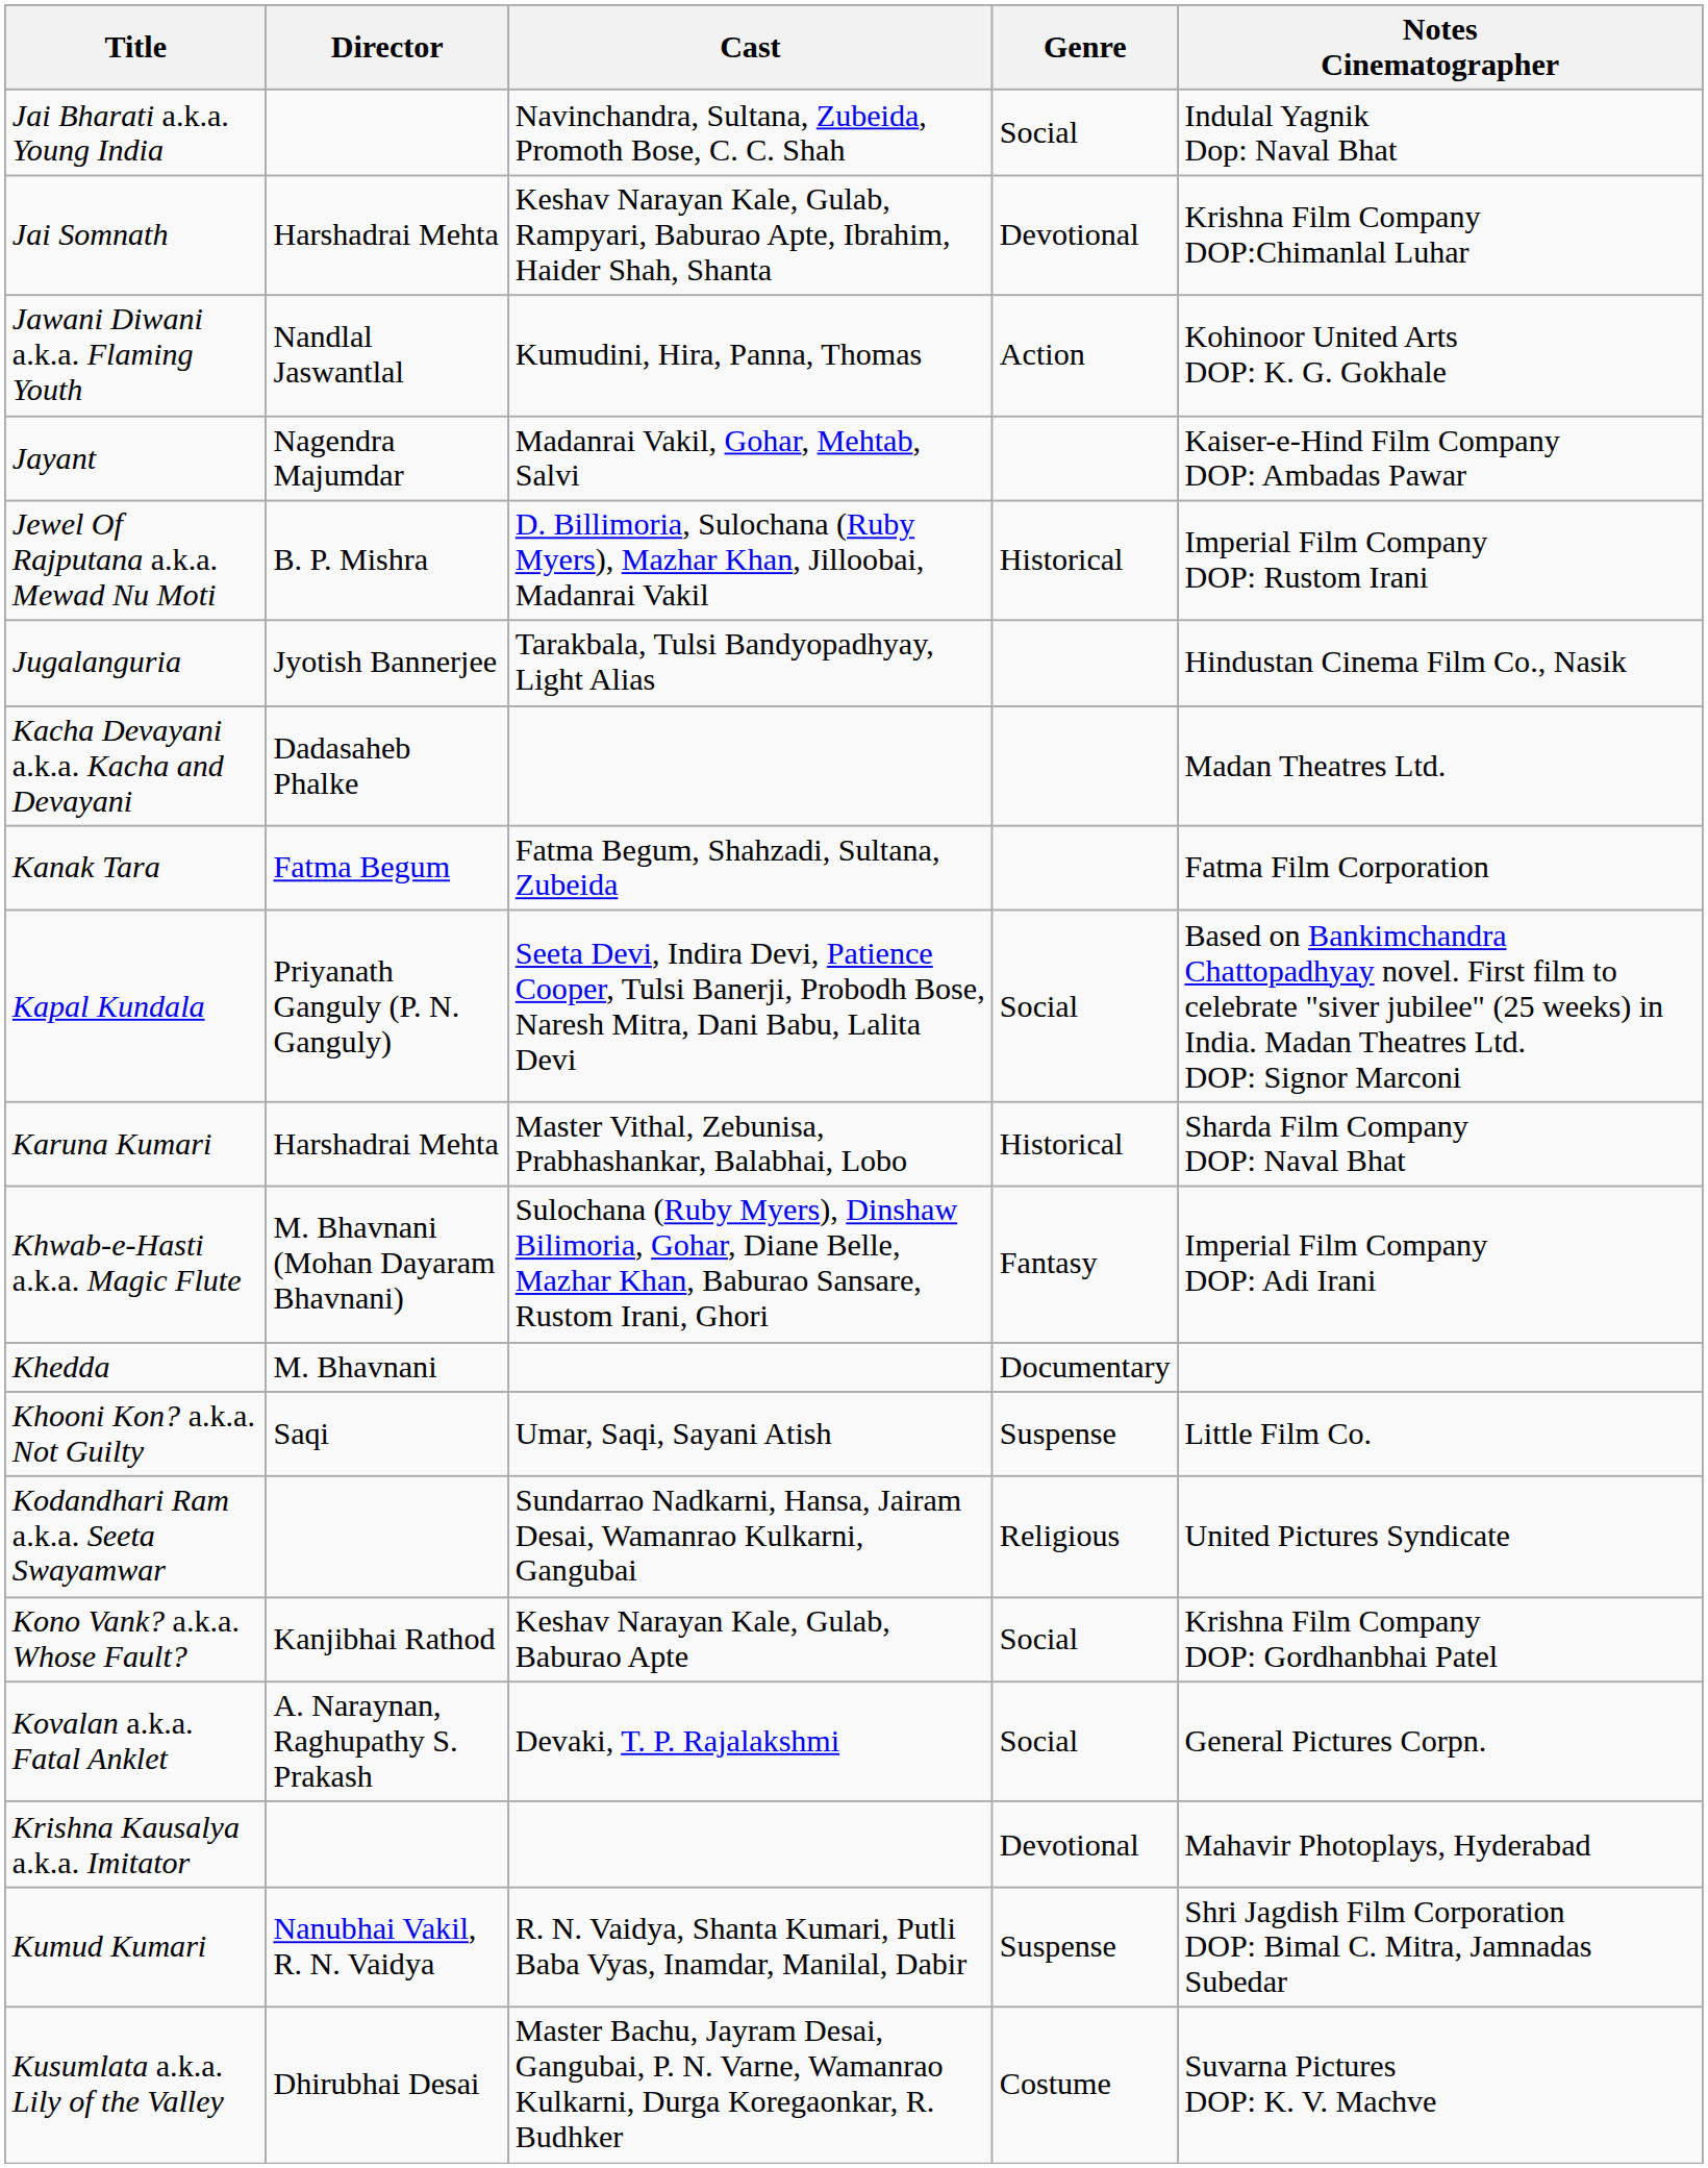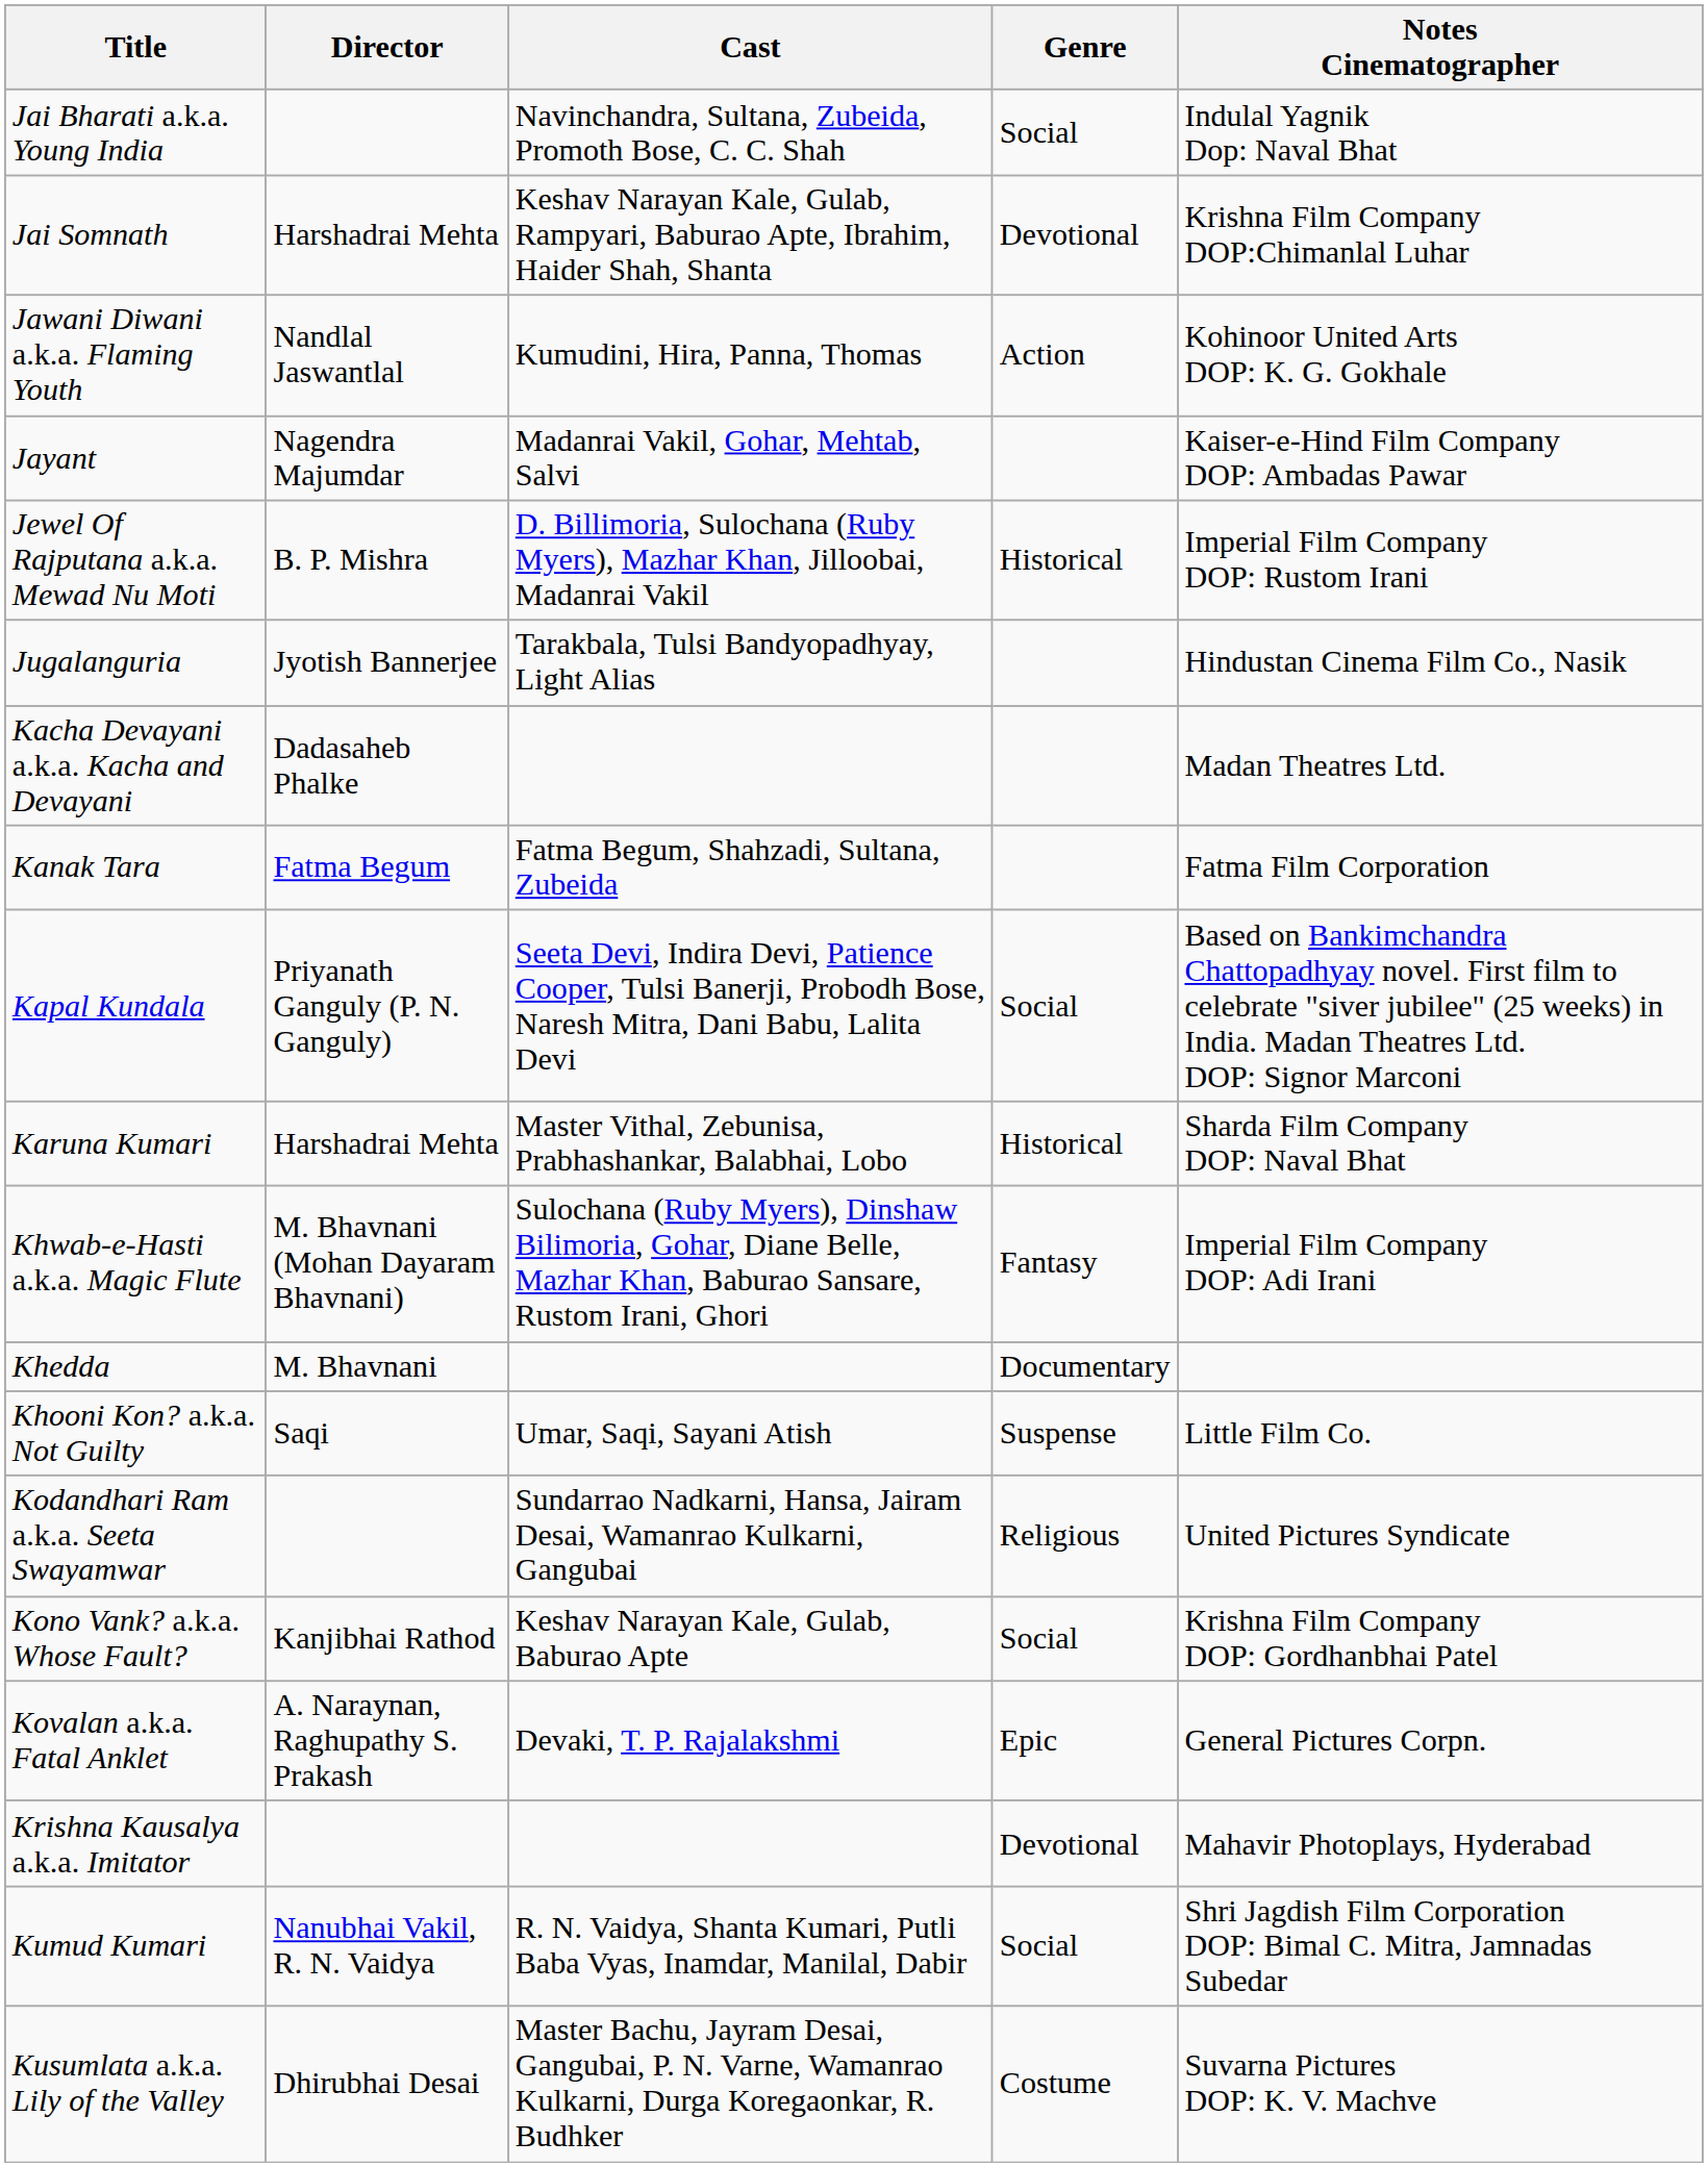Kovalan a.k.a. Fatal Anklet | Genre: Social -> Epic
Kumud Kumari | Genre: Suspense -> Social
